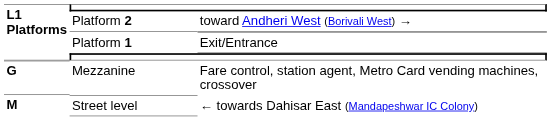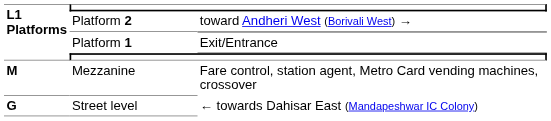Mezzanine | L1 Platforms: G -> M
Street level | L1 Platforms: M -> G
